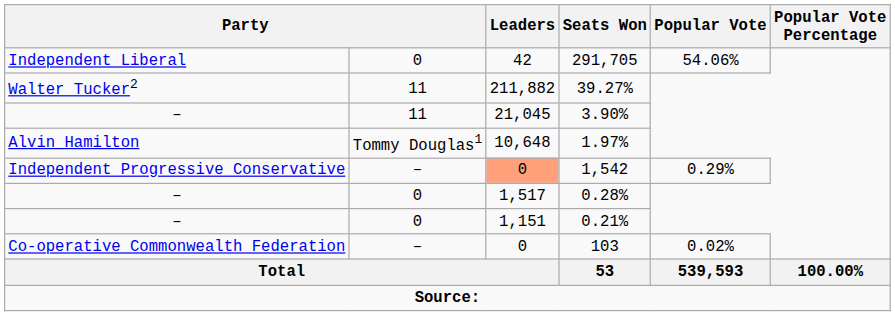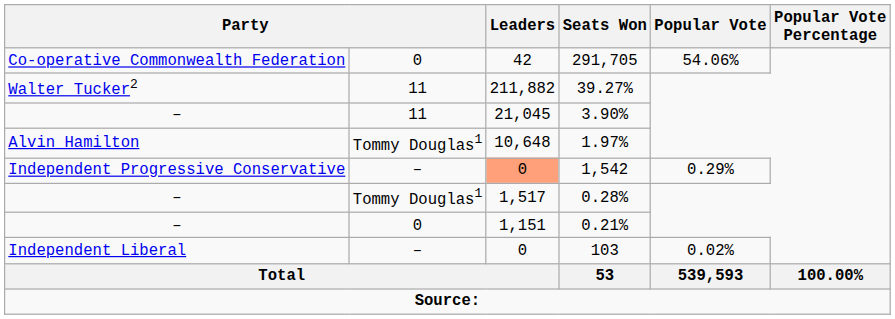291,705 | column 1: Independent Liberal -> Co-operative Commonwealth Federation
0.28% | column 2: 0 -> Tommy Douglas1
103 | column 1: Co-operative Commonwealth Federation -> Independent Liberal
